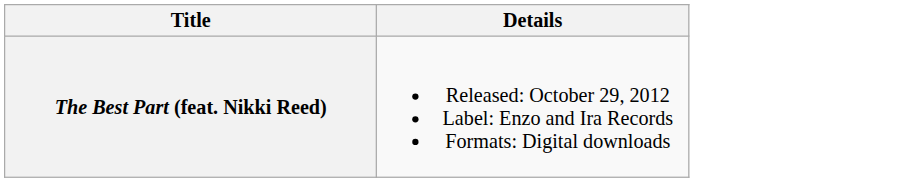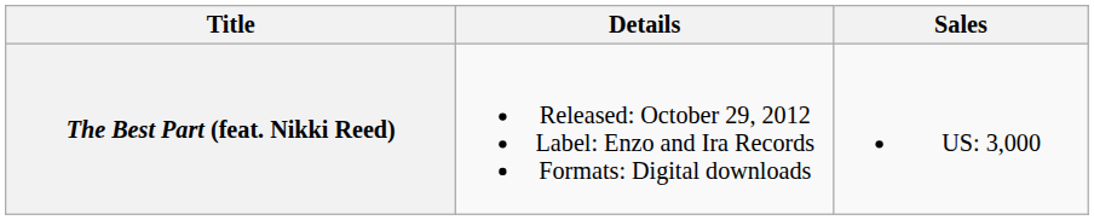+ column: Sales | US: 3,000
